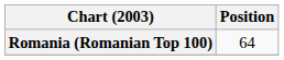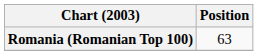Romania (Romanian Top 100) | Position: 64 -> 63
